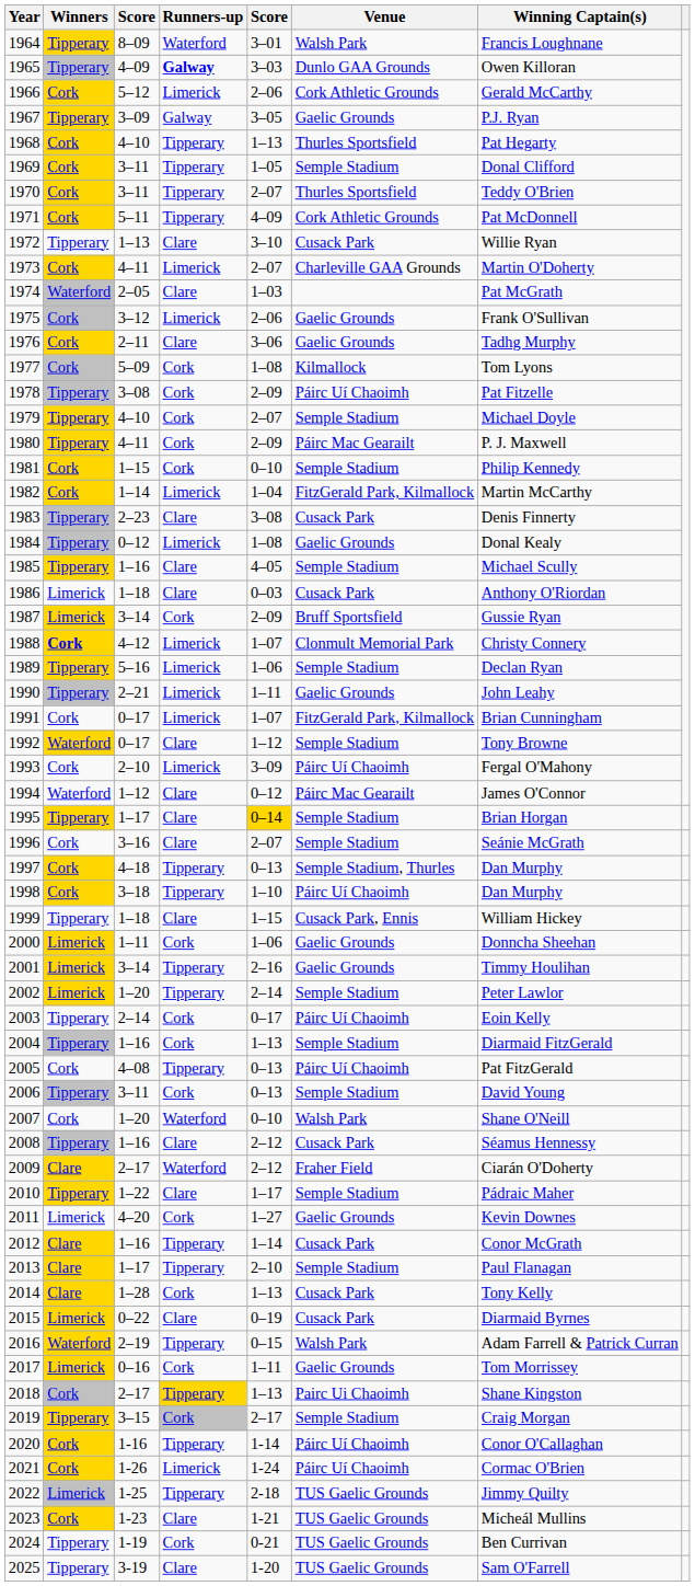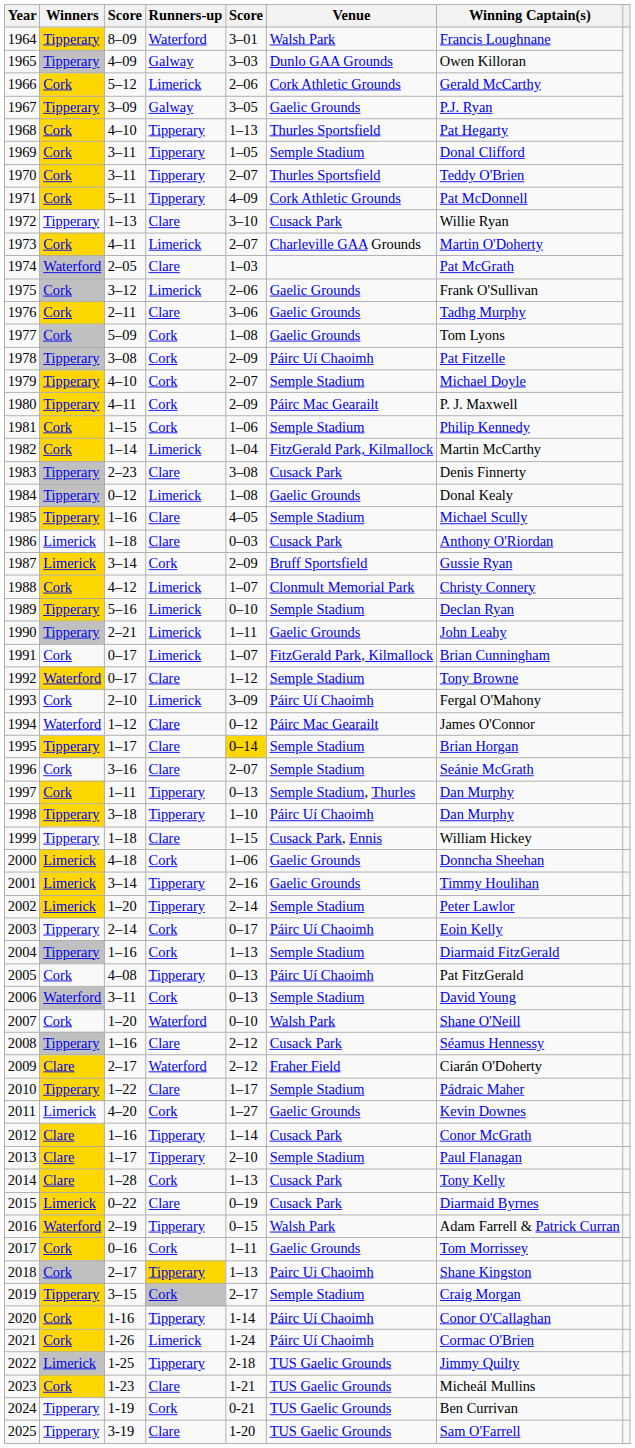1965 | Runners-up: bold -> normal
1977 | Venue: Kilmallock -> Gaelic Grounds
1981 | column 5: 0–10 -> 1–06
1988 | Winners: bold -> normal
1989 | column 5: 1–06 -> 0–10
1997 | column 3: 4–18 -> 1–11
1998 | Winners: Cork -> Tipperary
2000 | column 3: 1–11 -> 4–18
2006 | Winners: Tipperary -> Waterford
2017 | Winners: Limerick -> Cork
